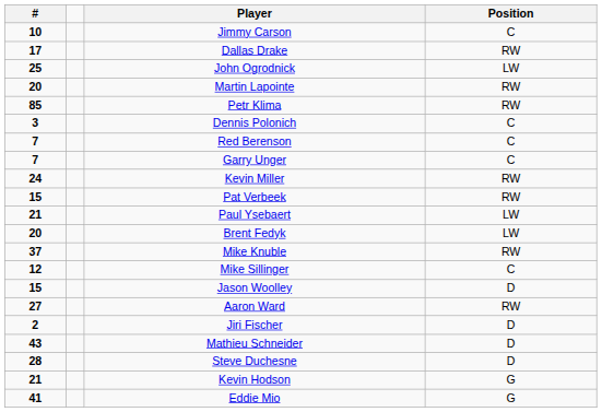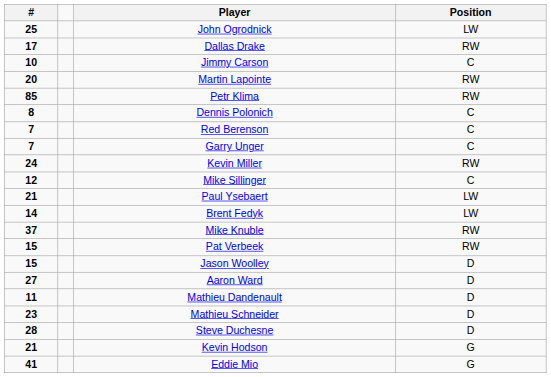rows swapped: John Ogrodnick <-> Jimmy Carson
Dennis Polonich | #: 3 -> 8
rows swapped: Pat Verbeek <-> Mike Sillinger
Brent Fedyk | #: 20 -> 14
Aaron Ward | Position: RW -> D
+ row: 11 | Mathieu Dandenault | D
- row: 2 | Jiri Fischer | D
Mathieu Schneider | #: 43 -> 23
